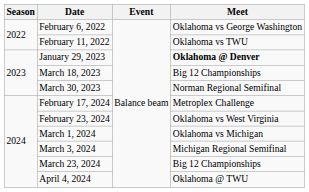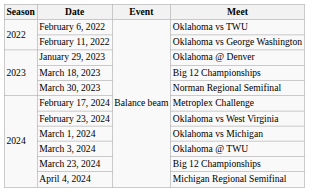February 6, 2022 | Meet: Oklahoma vs George Washington -> Oklahoma vs TWU
February 11, 2022 | Meet: Oklahoma vs TWU -> Oklahoma vs George Washington
January 29, 2023 | Meet: bold -> normal
March 3, 2024 | Meet: Michigan Regional Semifinal -> Oklahoma @ TWU
April 4, 2024 | Meet: Oklahoma @ TWU -> Michigan Regional Semifinal
